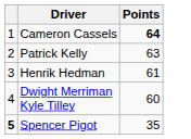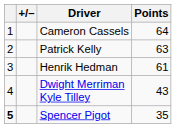+ column: +/–
Cameron Cassels | Points: bold -> normal
Dwight Merriman Kyle Tilley | Points: 60 -> 43
